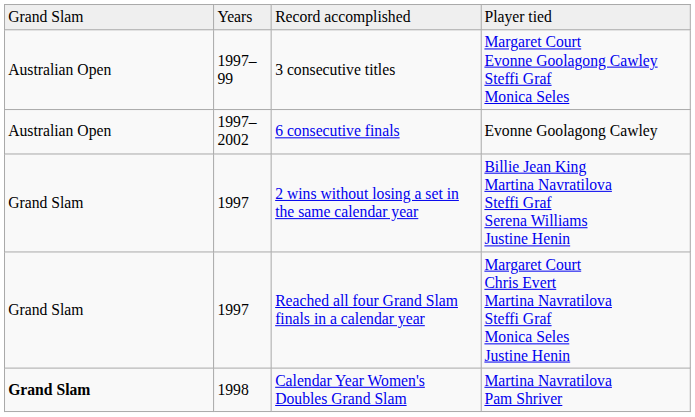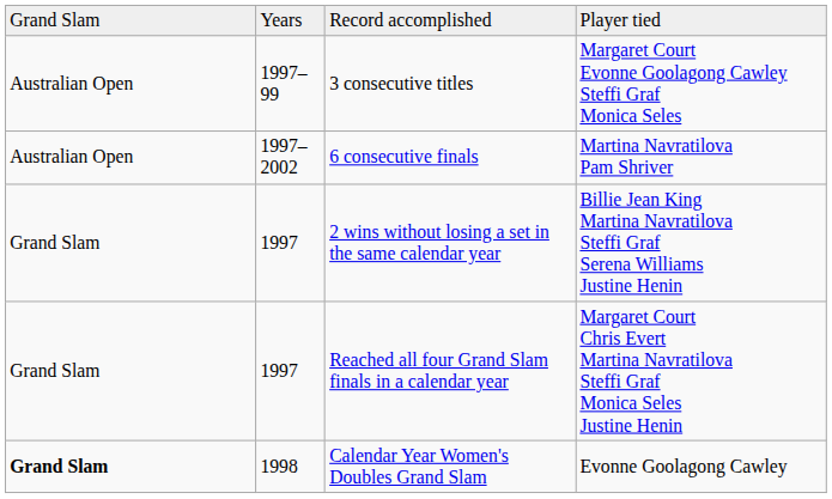6 consecutive finals | column 4: Evonne Goolagong Cawley -> Martina Navratilova Pam Shriver
Calendar Year Women's Doubles Grand Slam | column 4: Martina Navratilova Pam Shriver -> Evonne Goolagong Cawley
